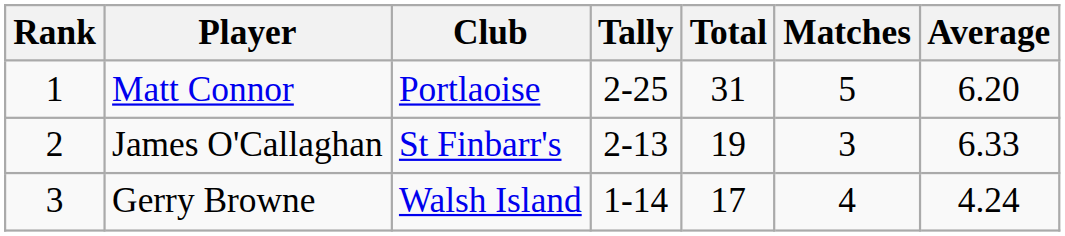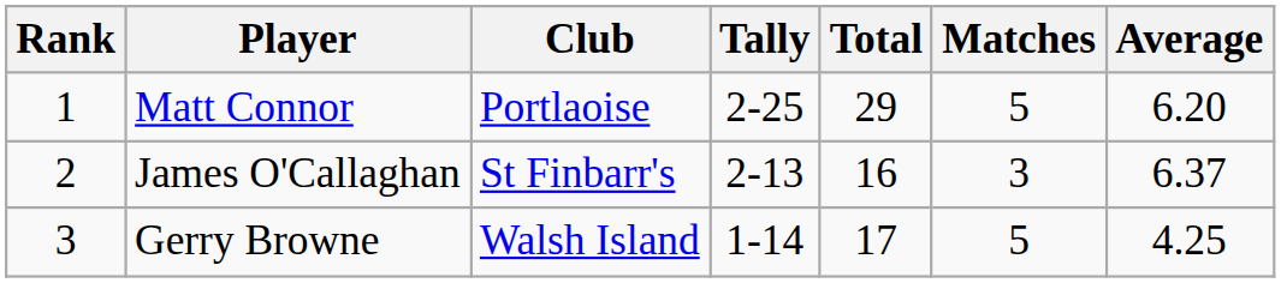Matt Connor | Total: 31 -> 29
James O'Callaghan | Total: 19 -> 16
James O'Callaghan | Average: 6.33 -> 6.37
Gerry Browne | Matches: 4 -> 5
Gerry Browne | Average: 4.24 -> 4.25
